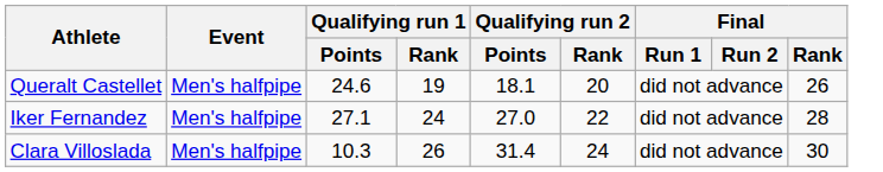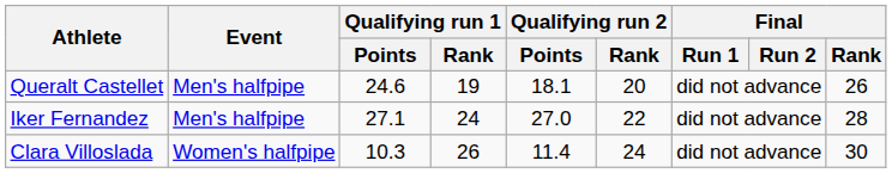Clara Villoslada | Event: Men's halfpipe -> Women's halfpipe
Clara Villoslada | Qualifying run 2 / Points: 31.4 -> 11.4
